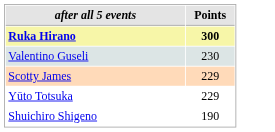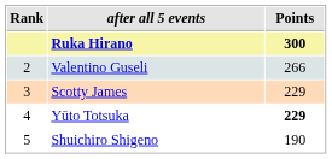+ column: Rank | 2 | 3 | 4 | 5
Valentino Guseli | Points: 230 -> 266
Yūto Totsuka | Points: normal -> bold
